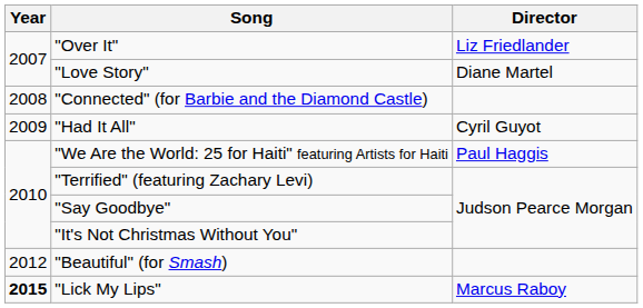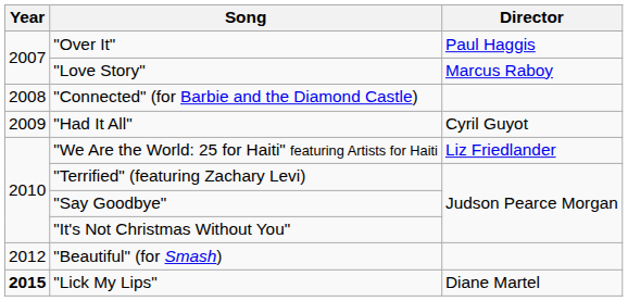"Over It" | Director: Liz Friedlander -> Paul Haggis
"Love Story" | Director: Diane Martel -> Marcus Raboy
"We Are the World: 25 for Haiti" featuring Artists for Haiti | Director: Paul Haggis -> Liz Friedlander
"Lick My Lips" | Director: Marcus Raboy -> Diane Martel
